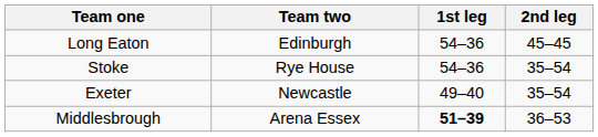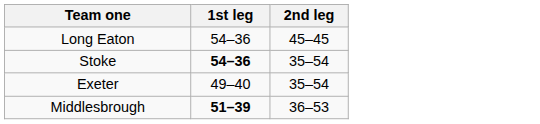- column: Team two | Edinburgh | Rye House | Newcastle | Arena Essex
Stoke | 1st leg: normal -> bold
